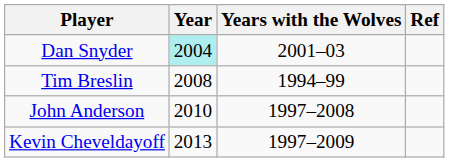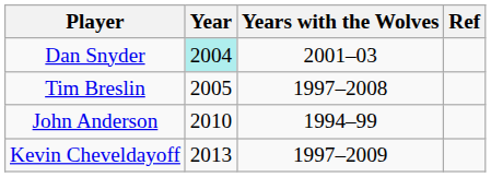Tim Breslin | Year: 2008 -> 2005
Tim Breslin | Years with the Wolves: 1994–99 -> 1997–2008
John Anderson | Years with the Wolves: 1997–2008 -> 1994–99
